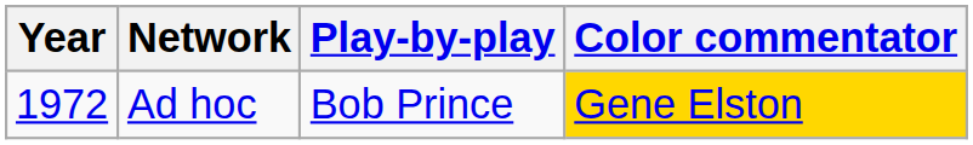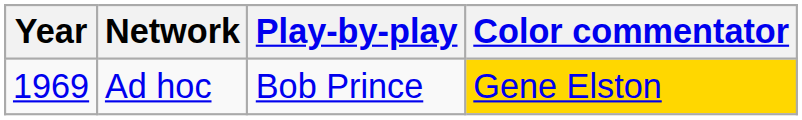Ad hoc | Year: 1972 -> 1969
